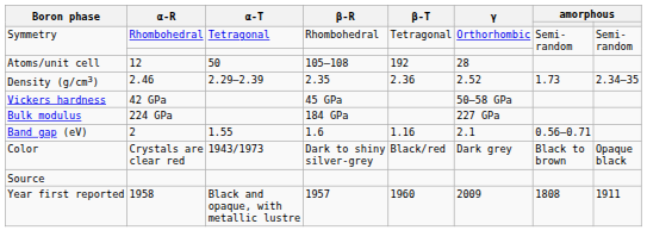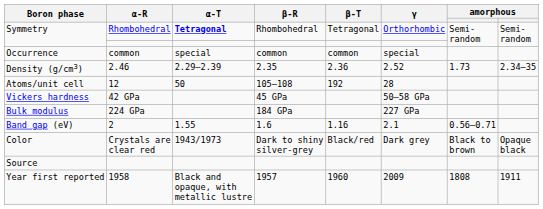Symmetry / Rhombohedral | α-T: normal -> bold
+ row: Occurrence | common | special | common | common | special
rows swapped: Atoms/unit cell <-> Density (g/cm3)
